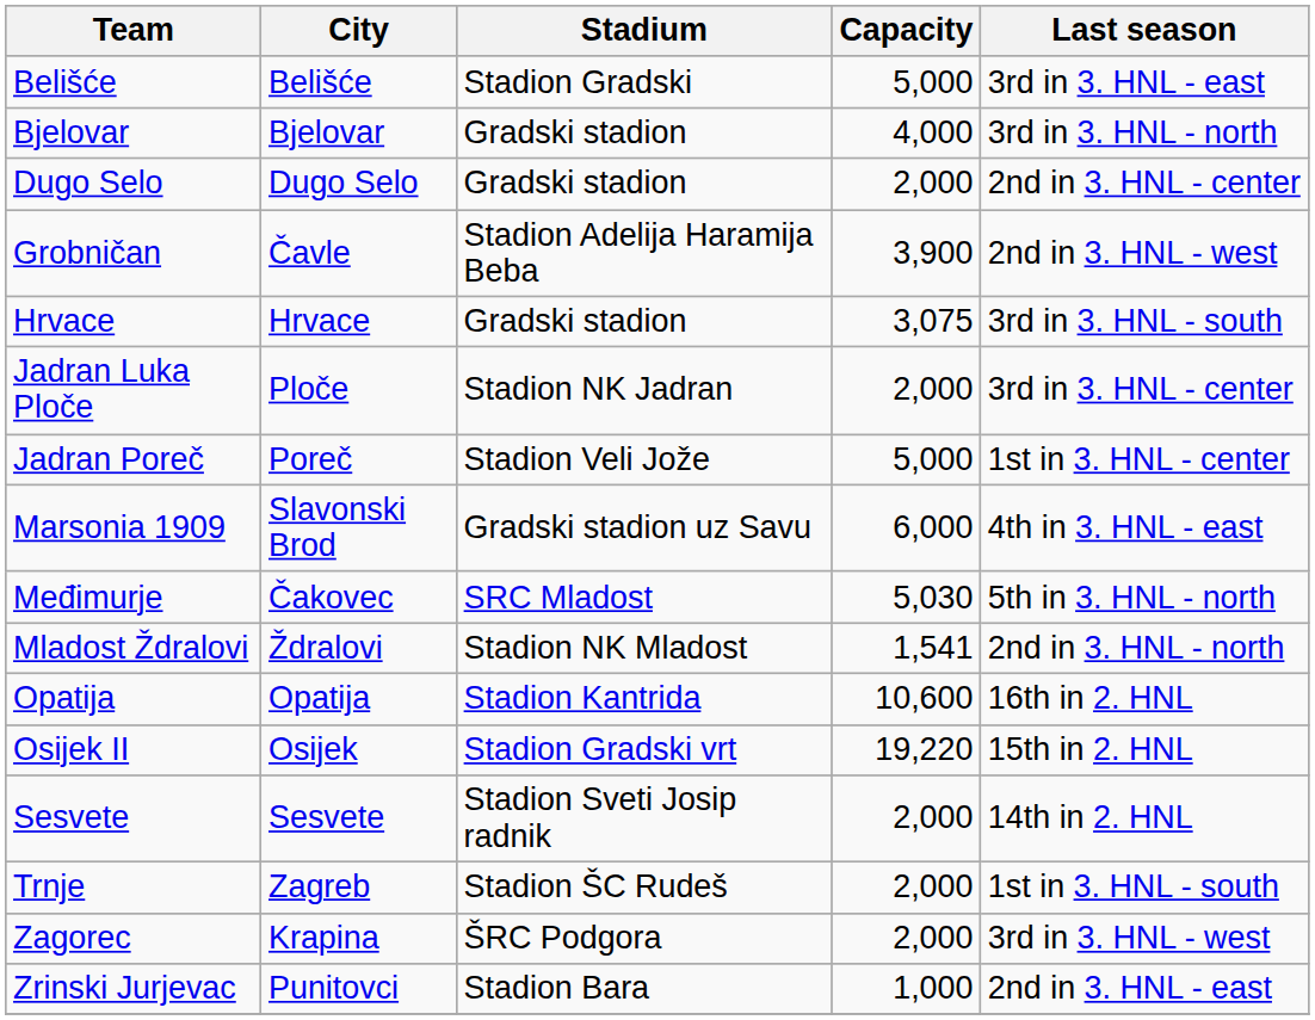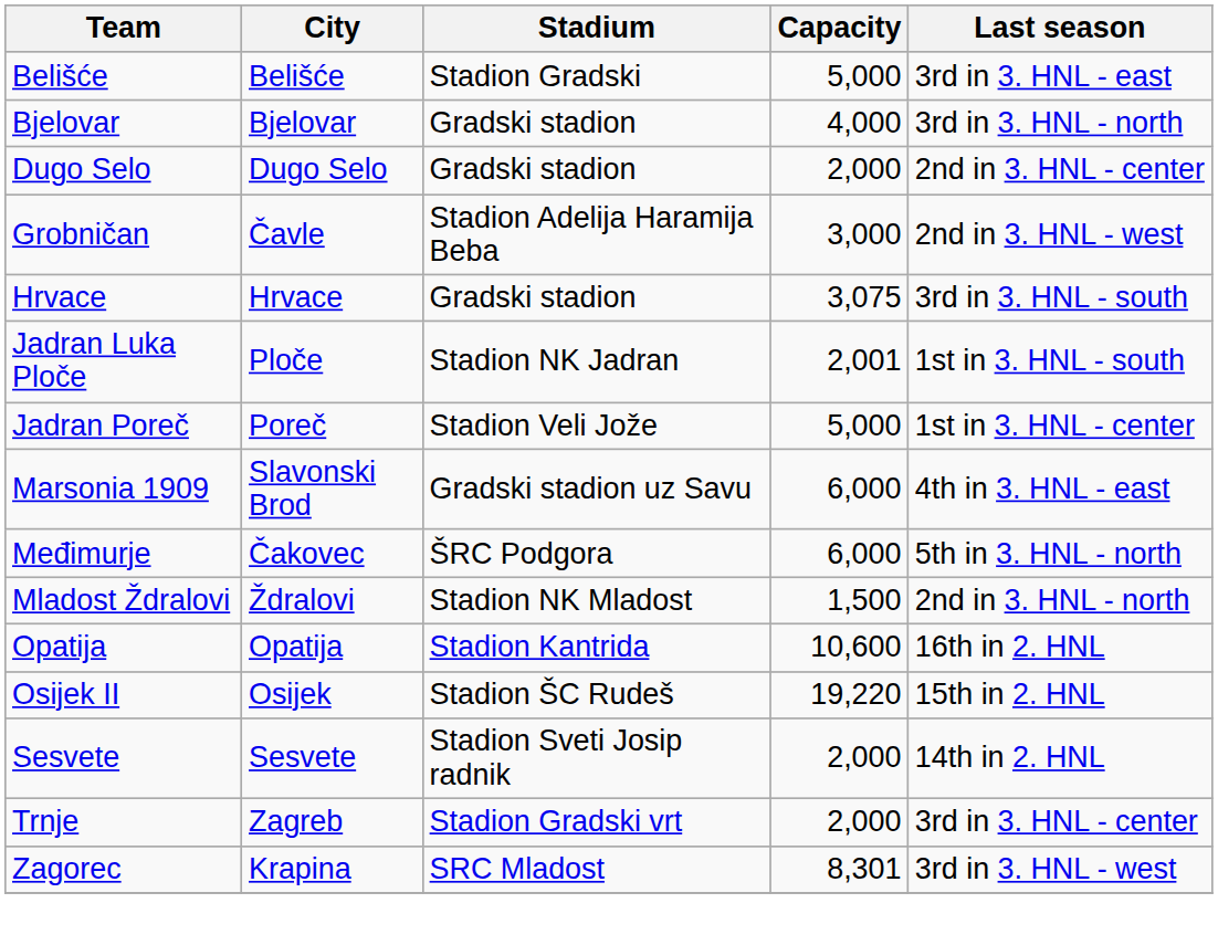Grobničan | Capacity: 3,900 -> 3,000
Jadran Luka Ploče | Capacity: 2,000 -> 2,001
Jadran Luka Ploče | Last season: 3rd in 3. HNL - center -> 1st in 3. HNL - south
Međimurje | Stadium: SRC Mladost -> ŠRC Podgora
Međimurje | Capacity: 5,030 -> 6,000
Mladost Ždralovi | Capacity: 1,541 -> 1,500
Osijek II | Stadium: Stadion Gradski vrt -> Stadion ŠC Rudeš
Trnje | Stadium: Stadion ŠC Rudeš -> Stadion Gradski vrt
Trnje | Last season: 1st in 3. HNL - south -> 3rd in 3. HNL - center
Zagorec | Stadium: ŠRC Podgora -> SRC Mladost
Zagorec | Capacity: 2,000 -> 8,301
- row: Zrinski Jurjevac | Punitovci | Stadion Bara | 1,000 | 2nd in 3. HNL - east
